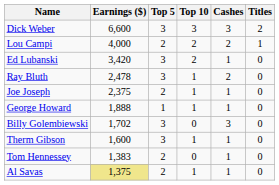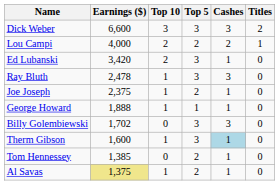columns swapped: Top 5 <-> Top 10
Ray Bluth | Cashes: 2 -> 3
Therm Gibson | Cashes: no background -> lightblue background
Tom Hennessey | Earnings ($): 1,383 -> 1,385
